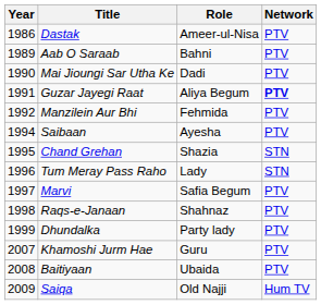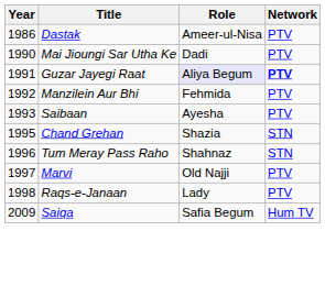- row: 1989 | Aab O Saraab | Bahni | PTV
Guzar Jayegi Raat | Role: no background -> lavender background
Saibaan | Year: 1994 -> 1993
Tum Meray Pass Raho | Role: Lady -> Shahnaz
Marvi | Role: Safia Begum -> Old Najji
Raqs-e-Janaan | Role: Shahnaz -> Lady
- row: 1999 | Dhundalka | Party lady | PTV
- row: 2007 | Khamoshi Jurm Hae | Guru | PTV
- row: 2008 | Baitiyaan | Ubaida | PTV
Saiqa | Role: Old Najji -> Safia Begum
